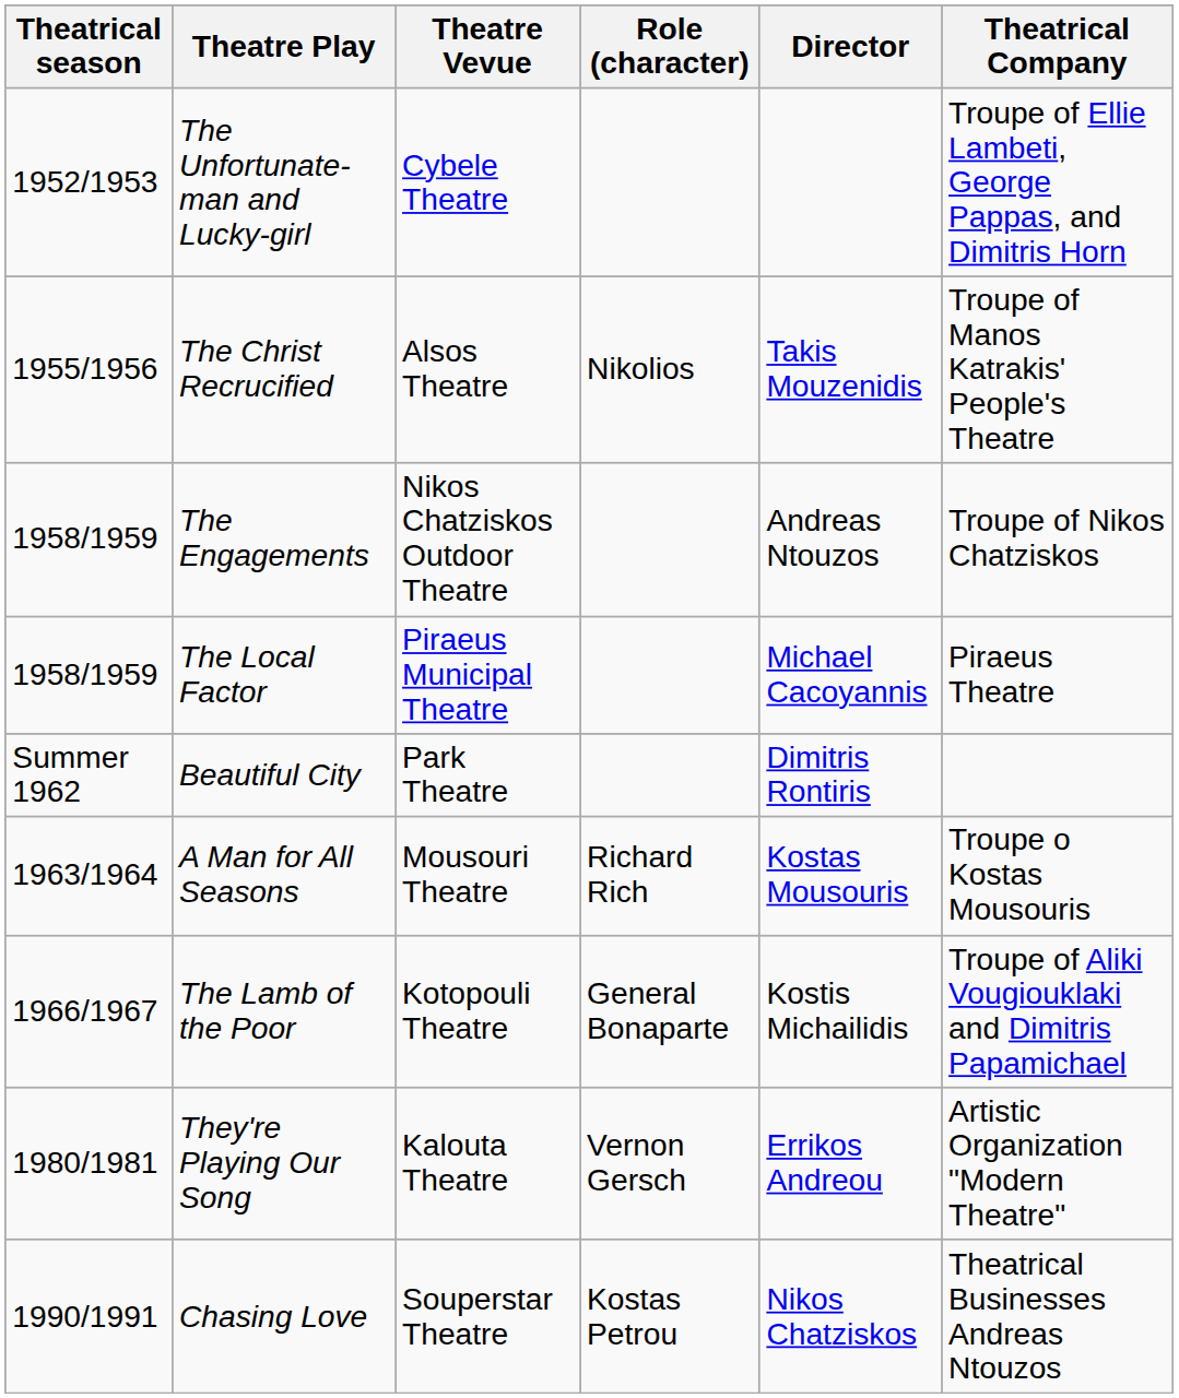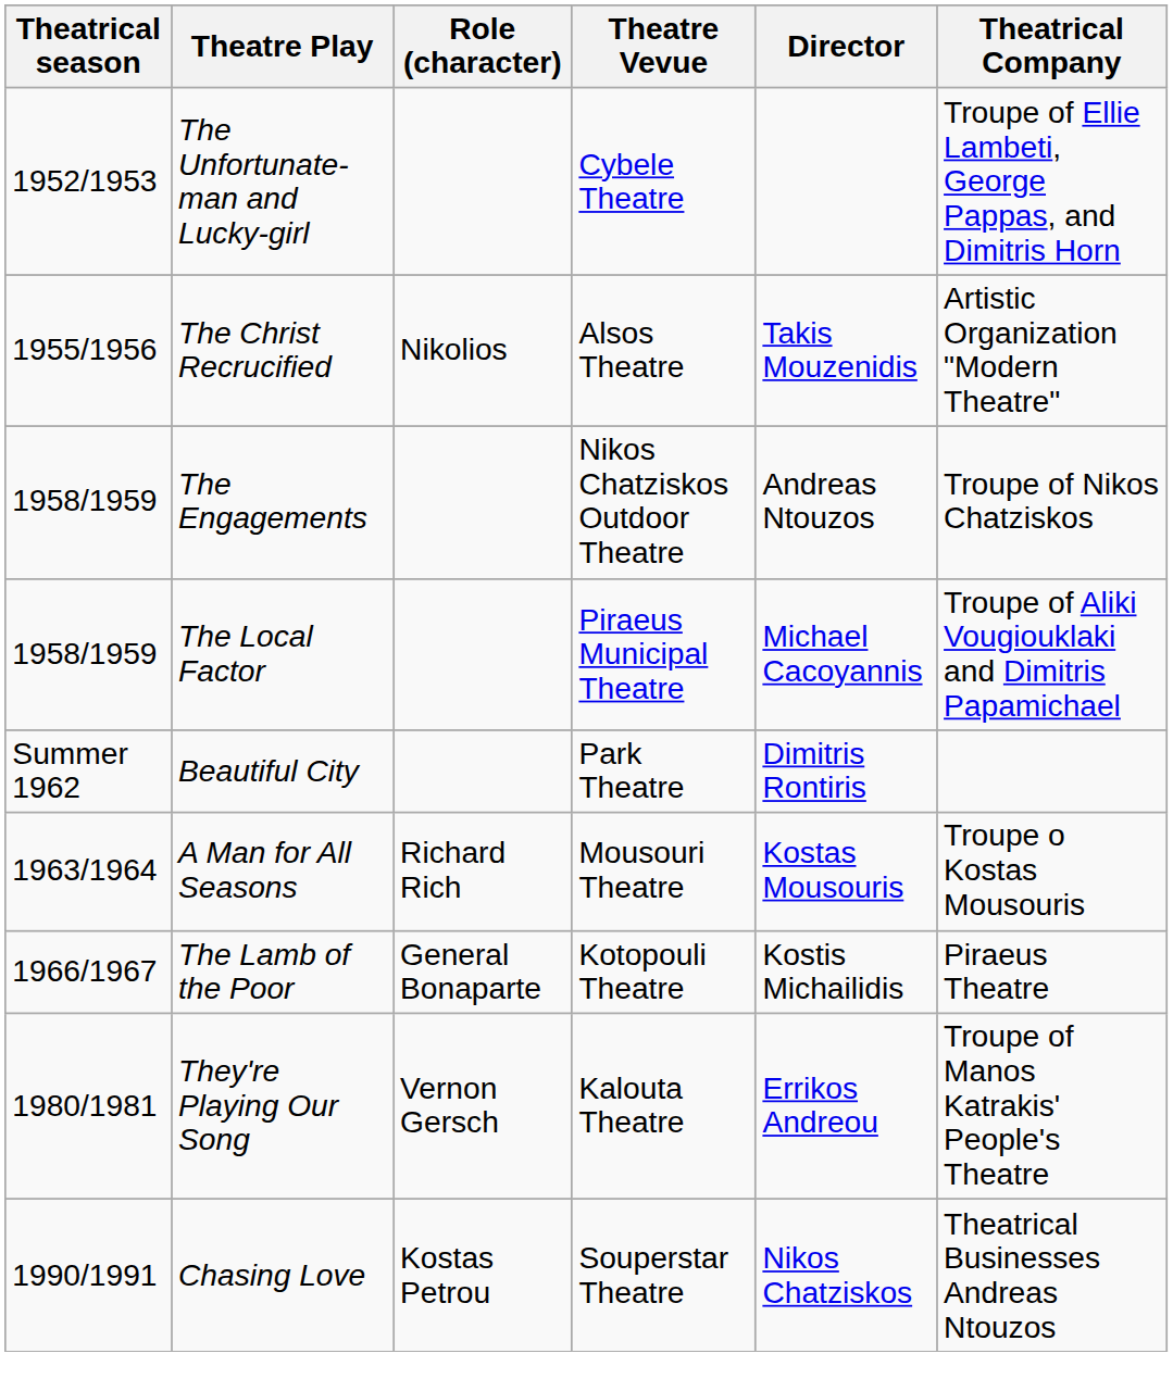columns swapped: Role (character) <-> Theatre Vevue
The Christ Recrucified | Theatrical Company: Troupe of Manos Katrakis' People's Theatre -> Artistic Organization "Modern Theatre"
The Local Factor | Theatrical Company: Piraeus Theatre -> Troupe of Aliki Vougiouklaki and Dimitris Papamichael
The Lamb of the Poor | Theatrical Company: Troupe of Aliki Vougiouklaki and Dimitris Papamichael -> Piraeus Theatre
They're Playing Our Song | Theatrical Company: Artistic Organization "Modern Theatre" -> Troupe of Manos Katrakis' People's Theatre
